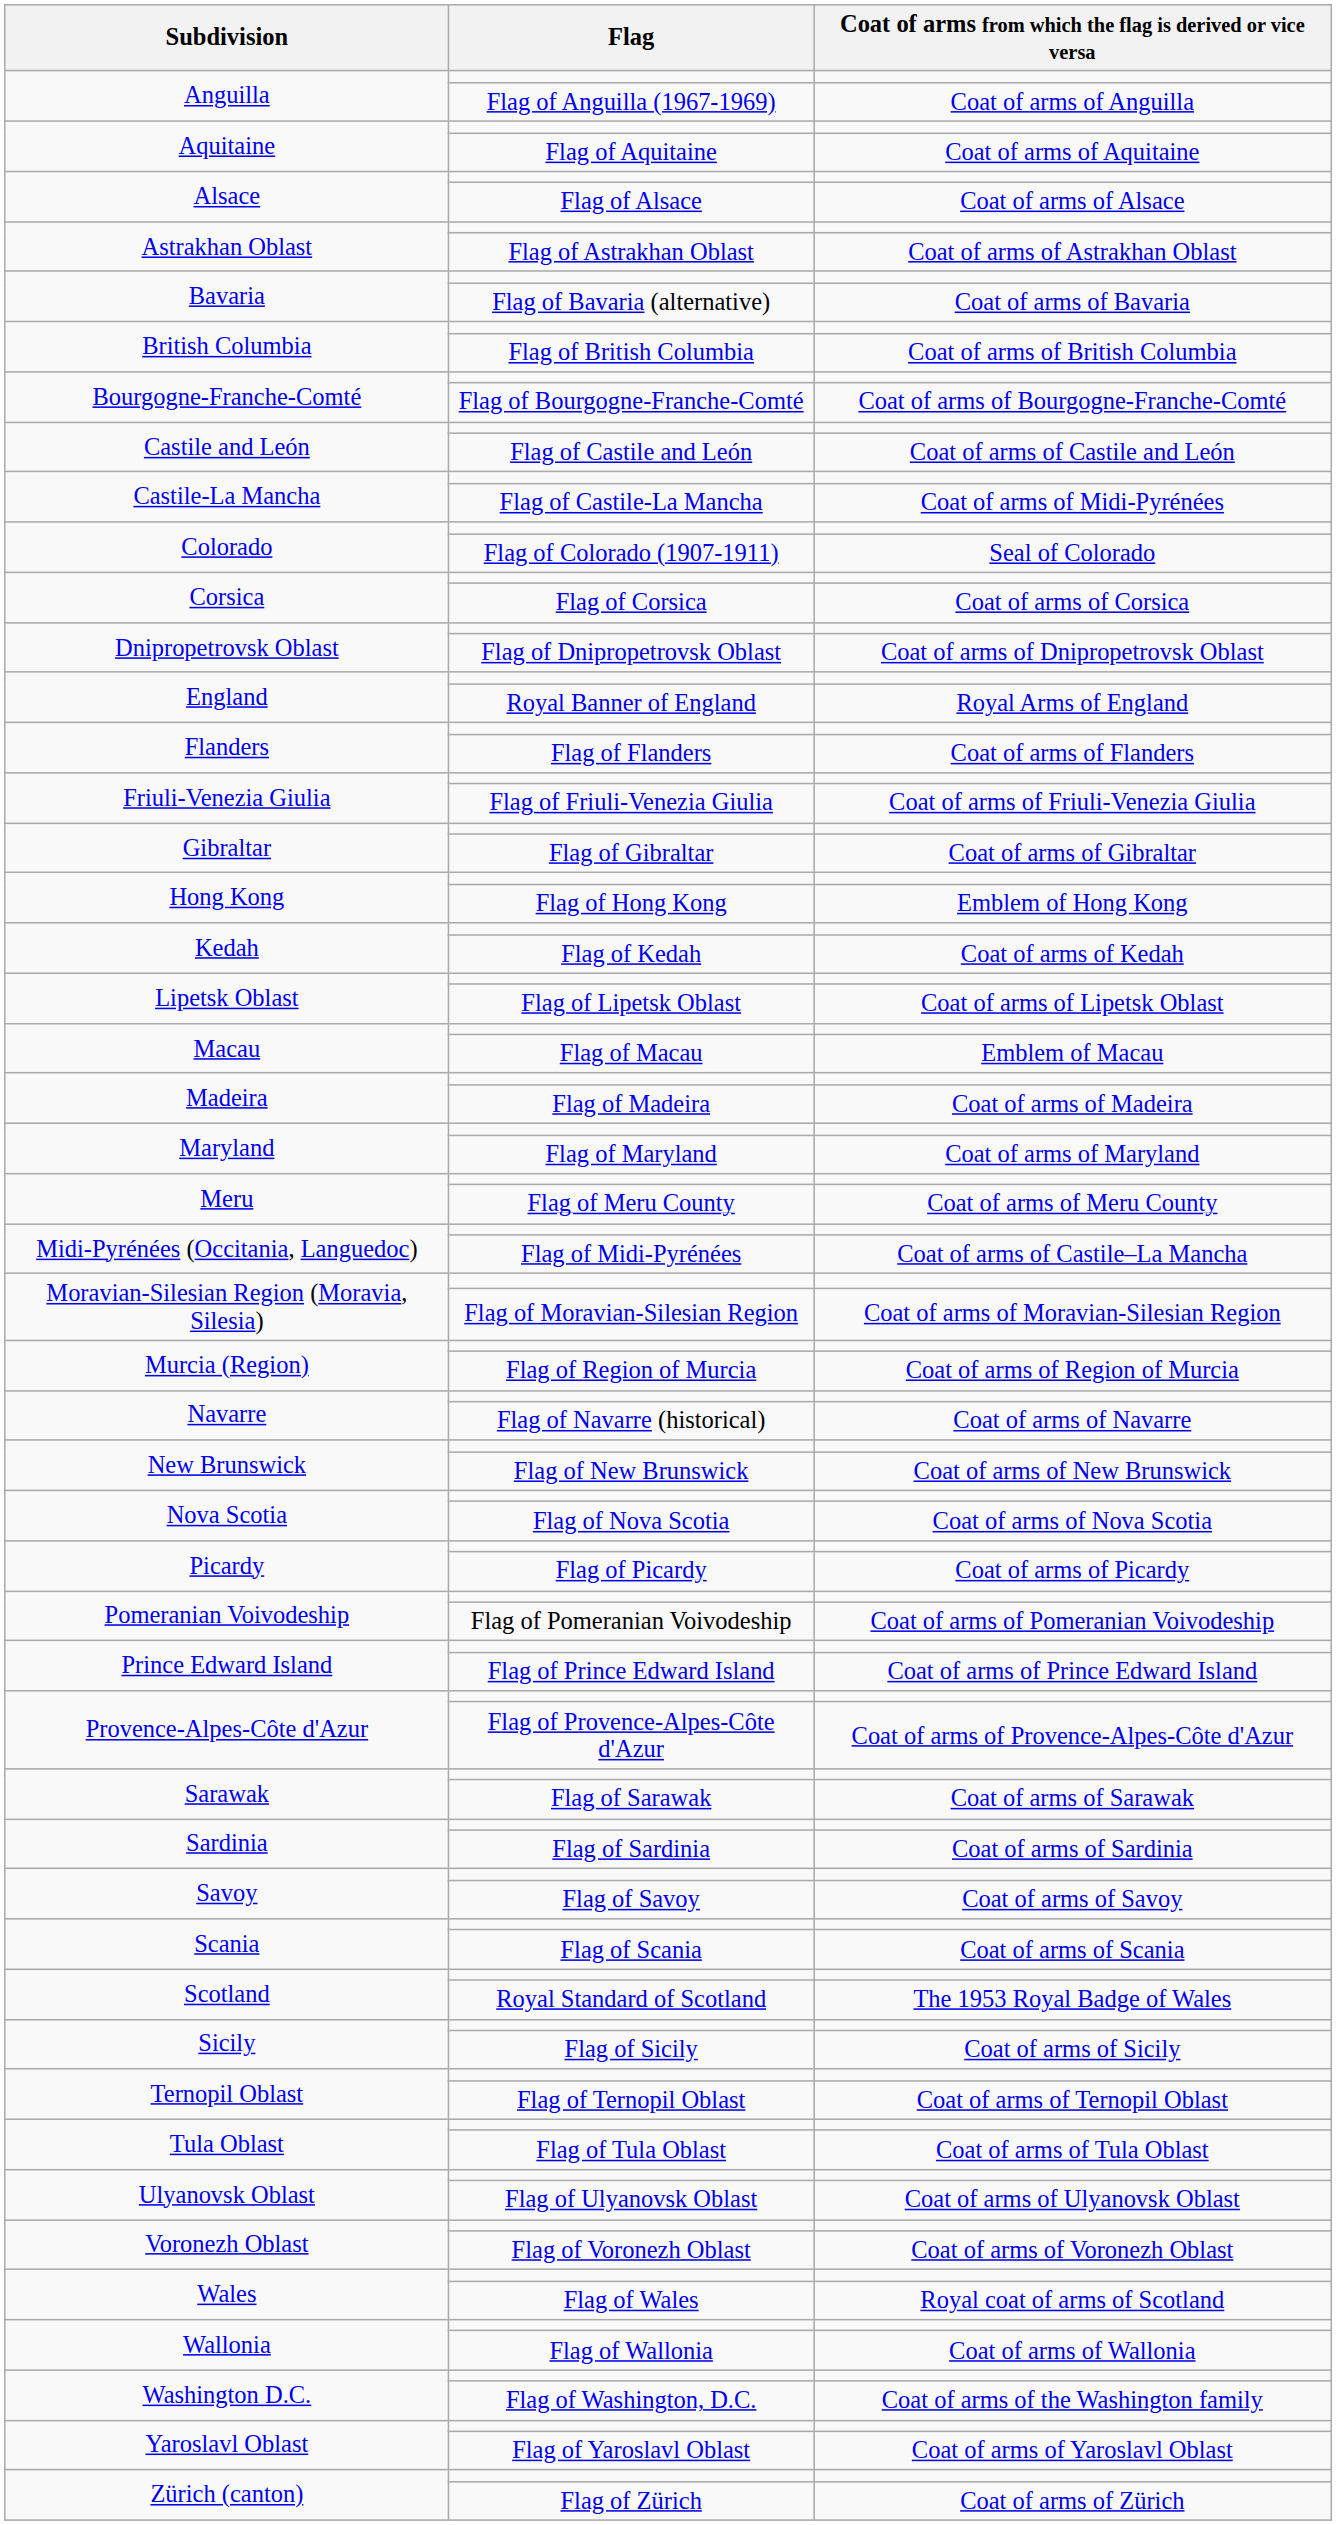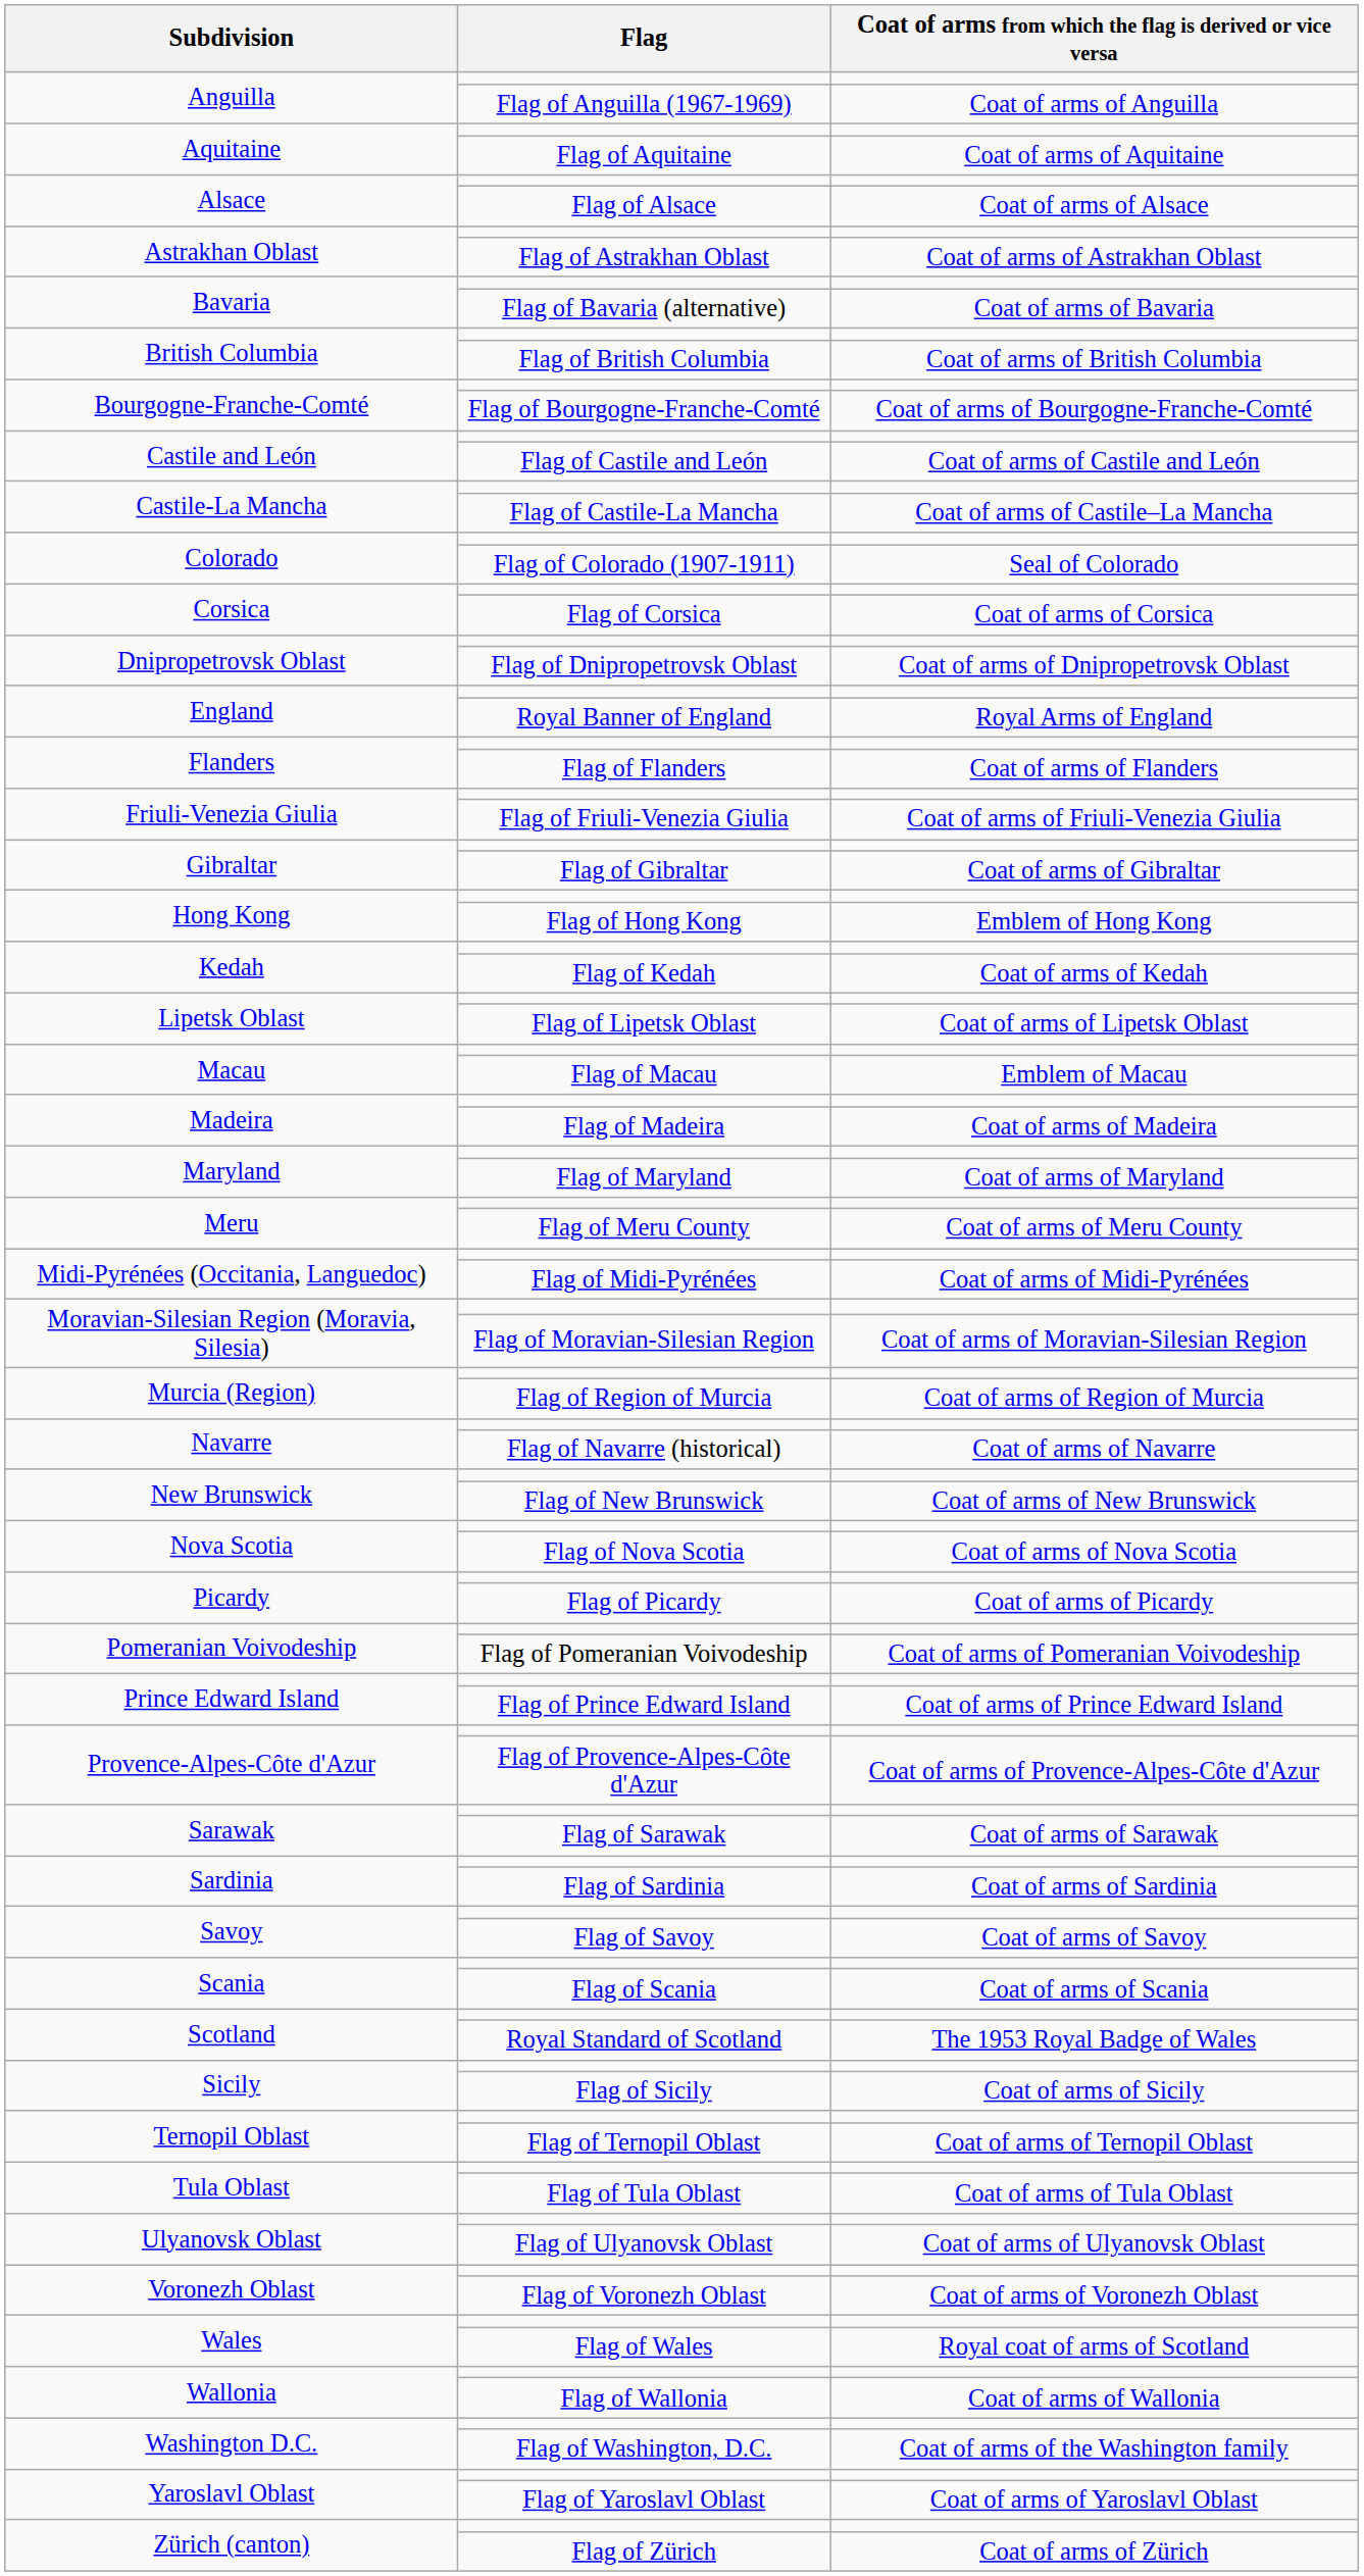Flag of Castile-La Mancha | Coat of arms from which the flag is derived or vice versa: Coat of arms of Midi-Pyrénées -> Coat of arms of Castile–La Mancha
Flag of Midi-Pyrénées | Coat of arms from which the flag is derived or vice versa: Coat of arms of Castile–La Mancha -> Coat of arms of Midi-Pyrénées
